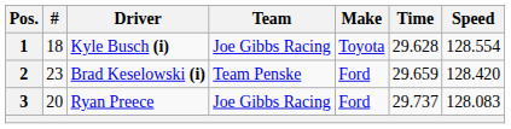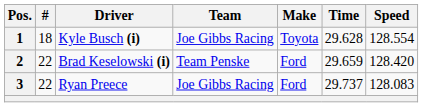2 | #: 23 -> 22
3 | #: 20 -> 22
